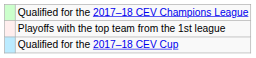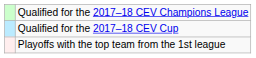rows swapped: Qualified for the 2017–18 CEV Cup <-> Playoffs with the top team from the 1st league
